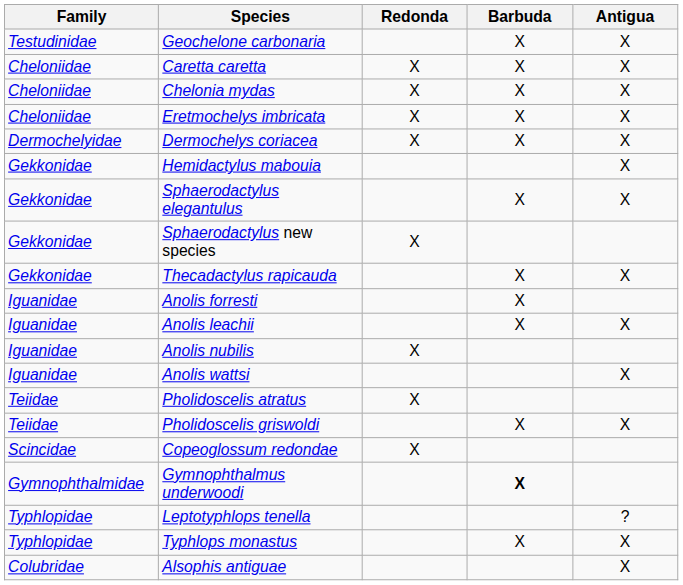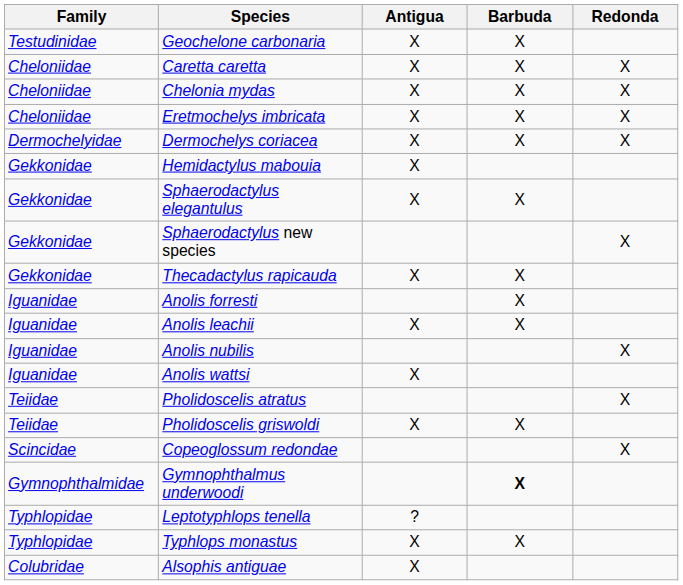columns swapped: Antigua <-> Redonda
